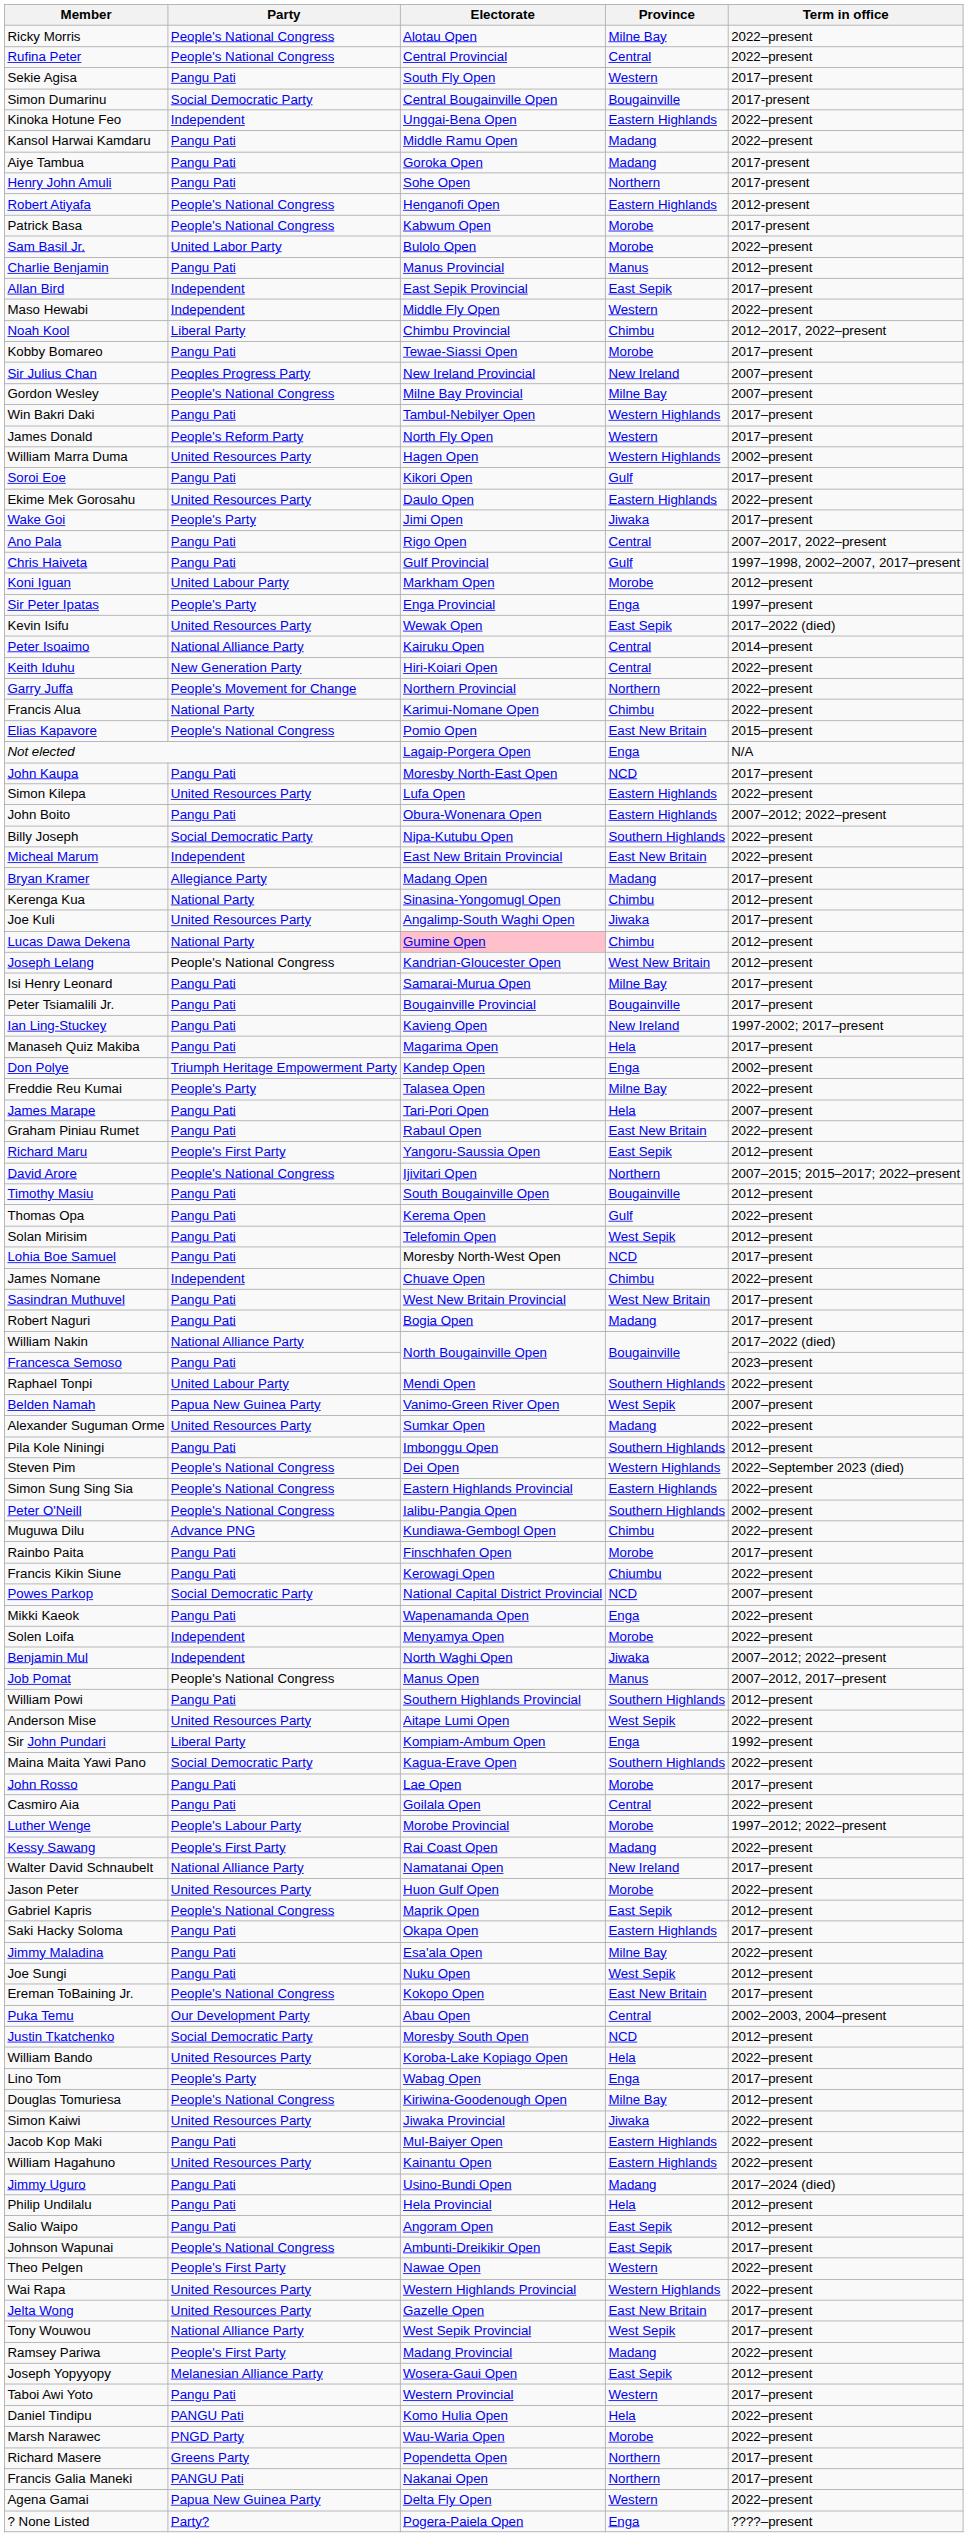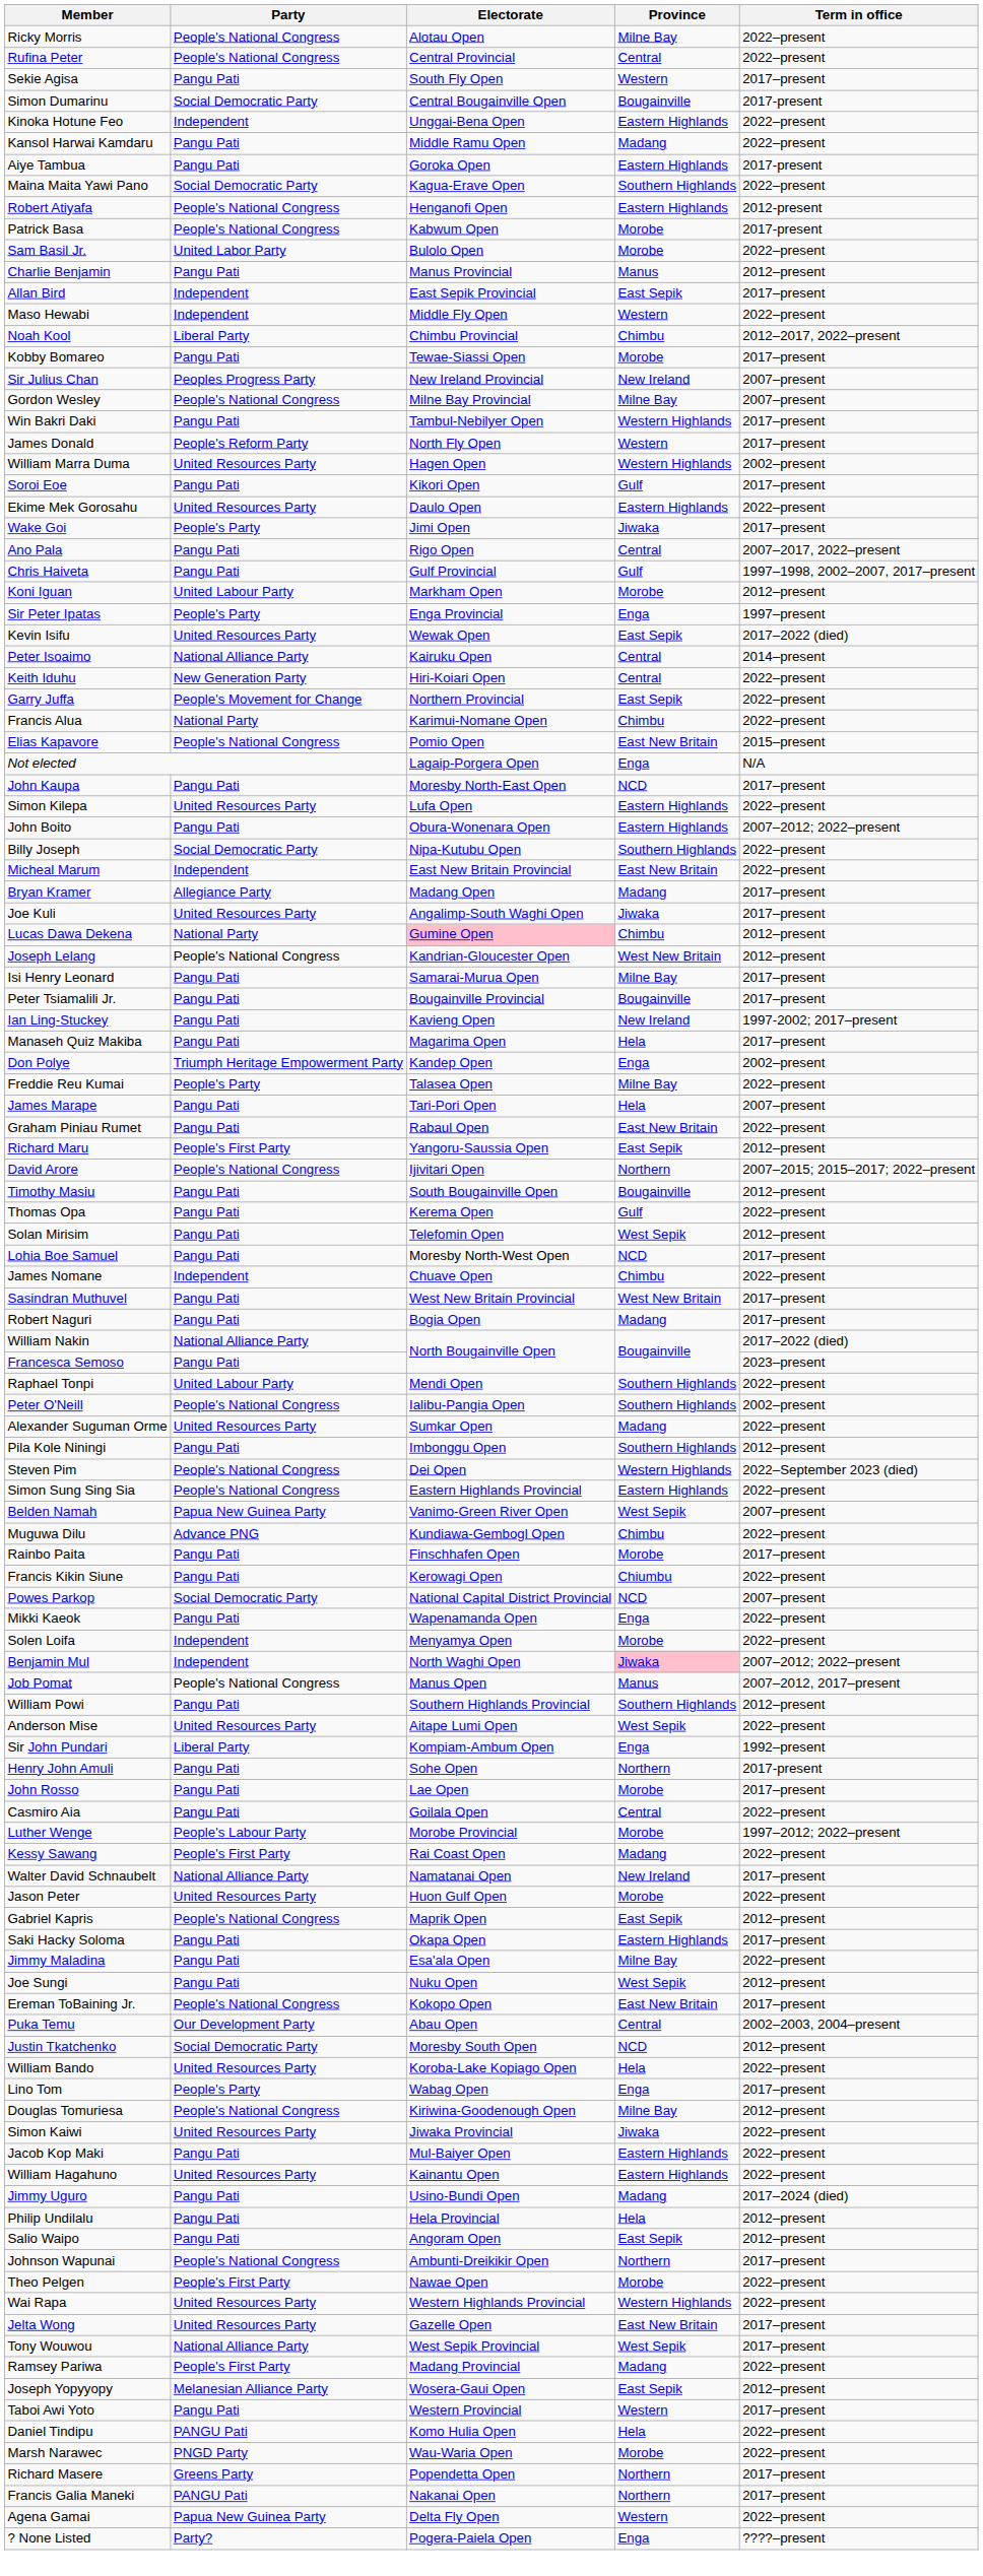Aiye Tambua | Province: Madang -> Eastern Highlands
rows swapped: Henry John Amuli <-> Maina Maita Yawi Pano
Garry Juffa | Province: Northern -> East Sepik
- row: Kerenga Kua | National Party | Sinasina-Yongomugl Open | Chimbu | 2012–present
rows swapped: Belden Namah <-> Peter O'Neill
Benjamin Mul | Province: no background -> pink background
Johnson Wapunai | Province: East Sepik -> Northern
Theo Pelgen | Province: Western -> Morobe
